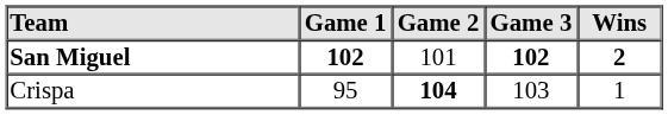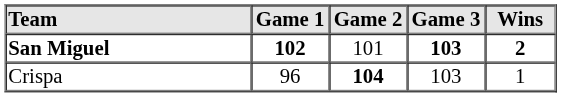San Miguel | Game 3: 102 -> 103
Crispa | Game 1: 95 -> 96
